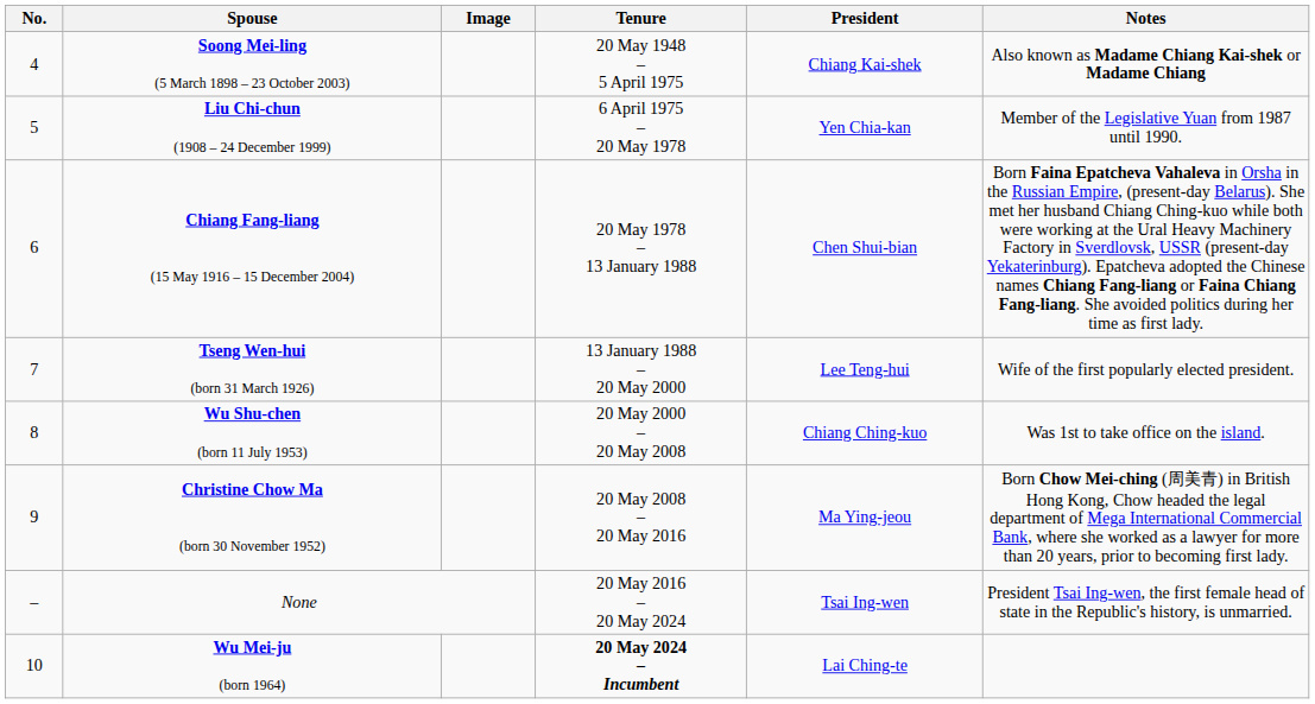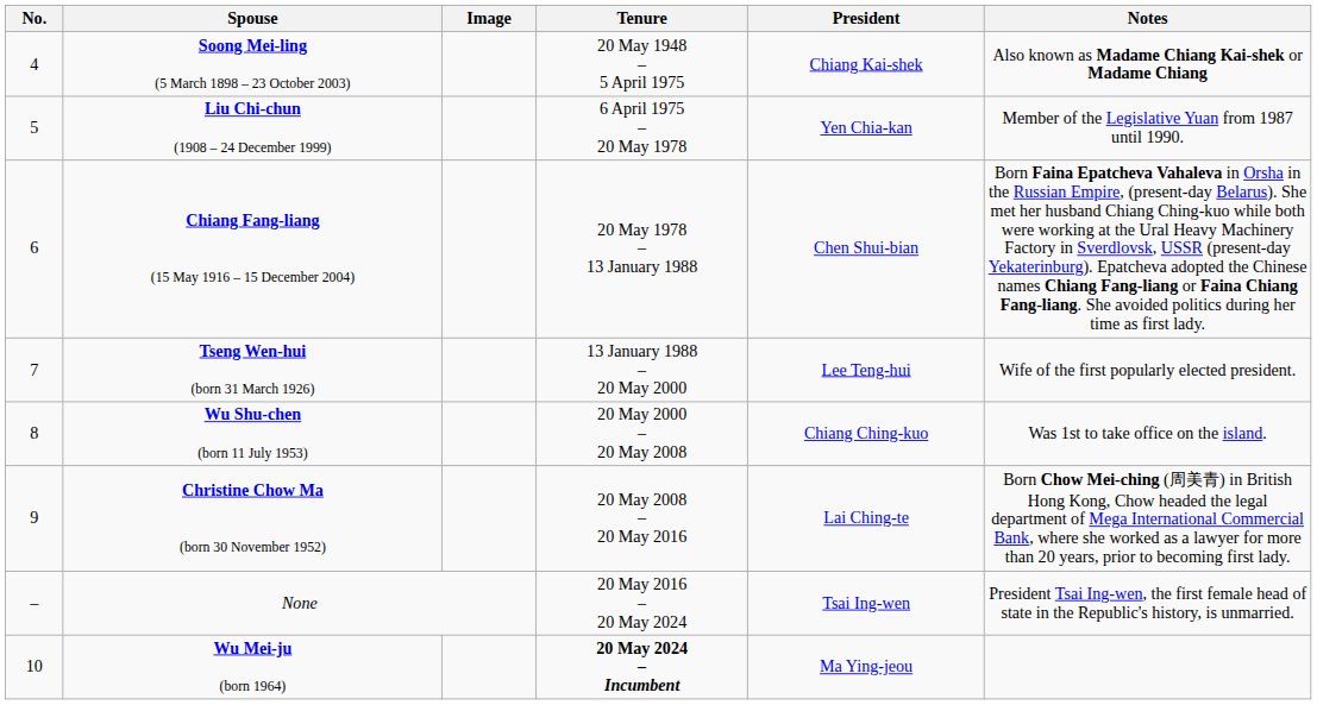Christine Chow Ma (born 30 November 1952) | President: Ma Ying-jeou -> Lai Ching-te
Wu Mei-ju (born 1964) | President: Lai Ching-te -> Ma Ying-jeou
